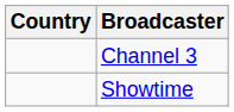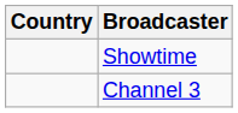rows swapped: Showtime <-> Channel 3
